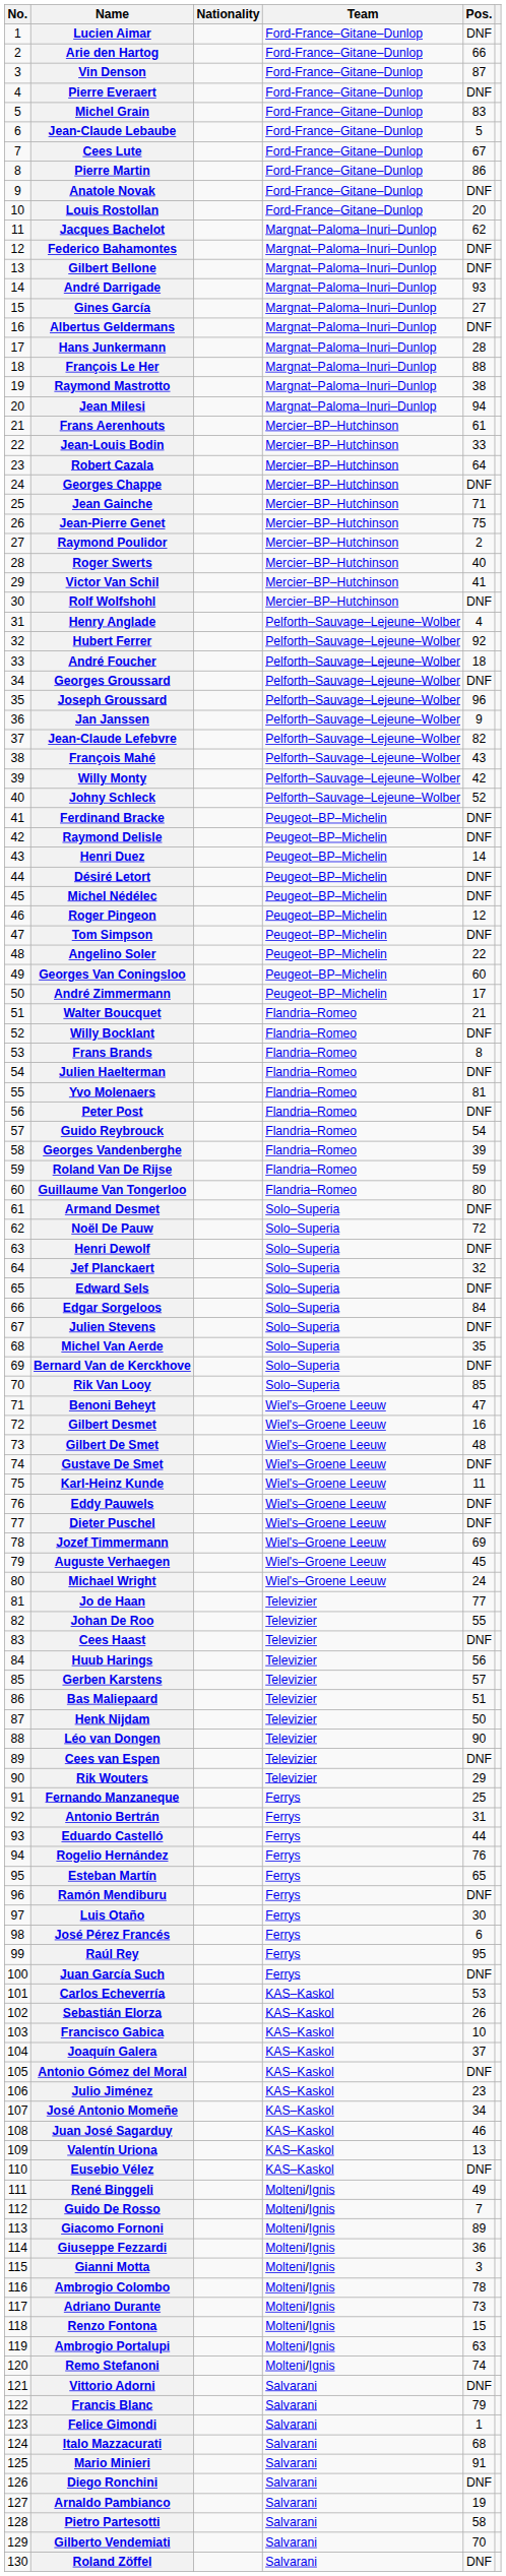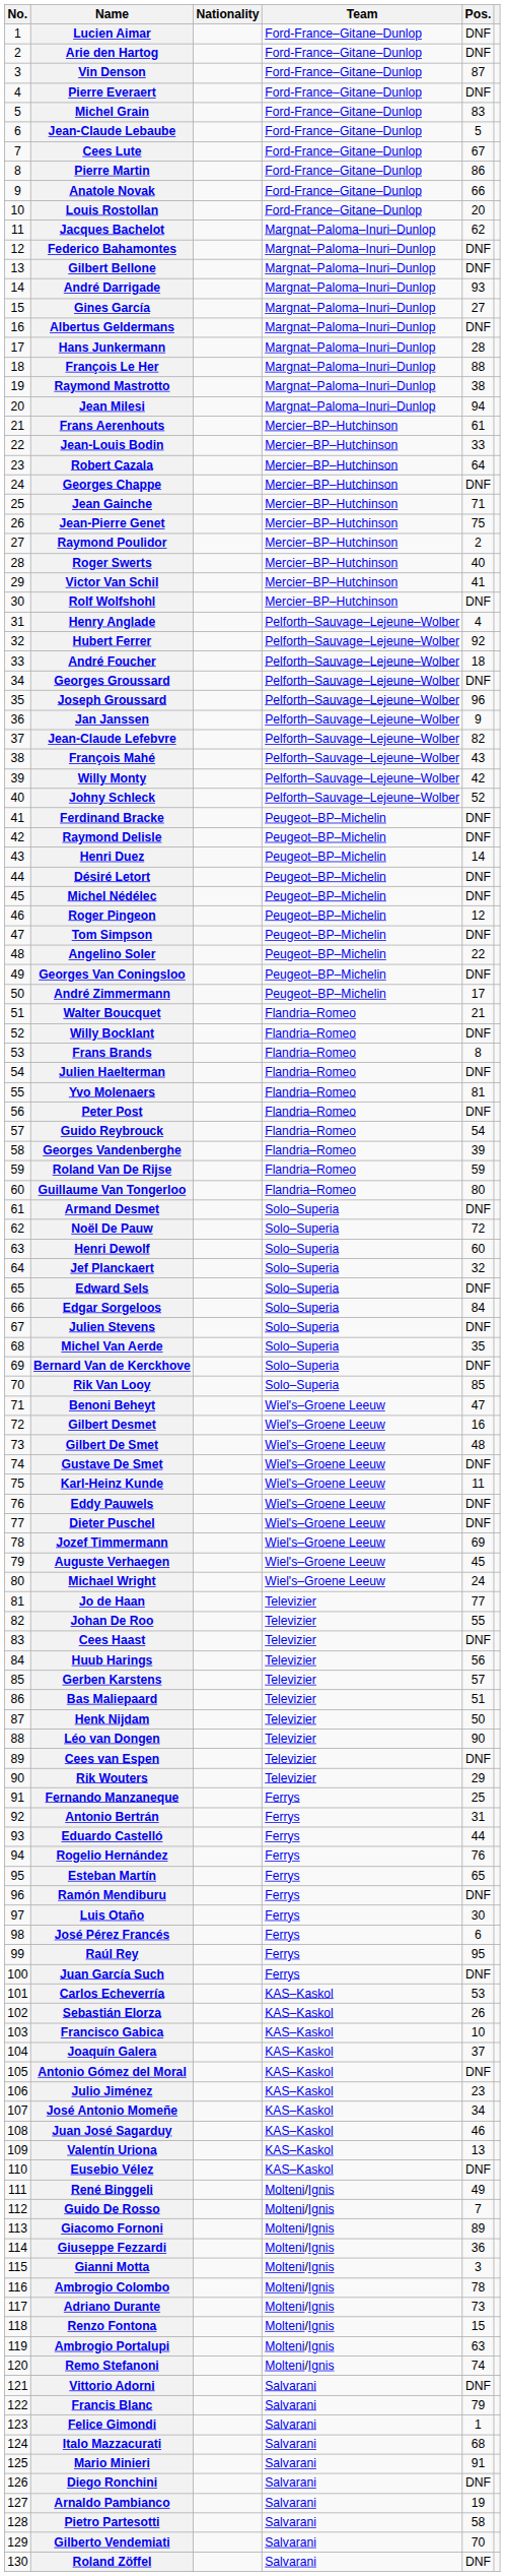Arie den Hartog | Pos.: 66 -> DNF
Anatole Novak | Pos.: DNF -> 66
Georges Van Coningsloo | Pos.: 60 -> DNF
Henri Dewolf | Pos.: DNF -> 60
